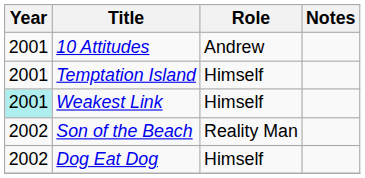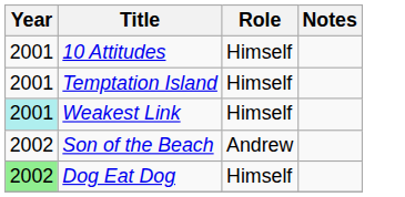10 Attitudes | Role: Andrew -> Himself
Son of the Beach | Role: Reality Man -> Andrew
Dog Eat Dog | Year: no background -> lightgreen background
